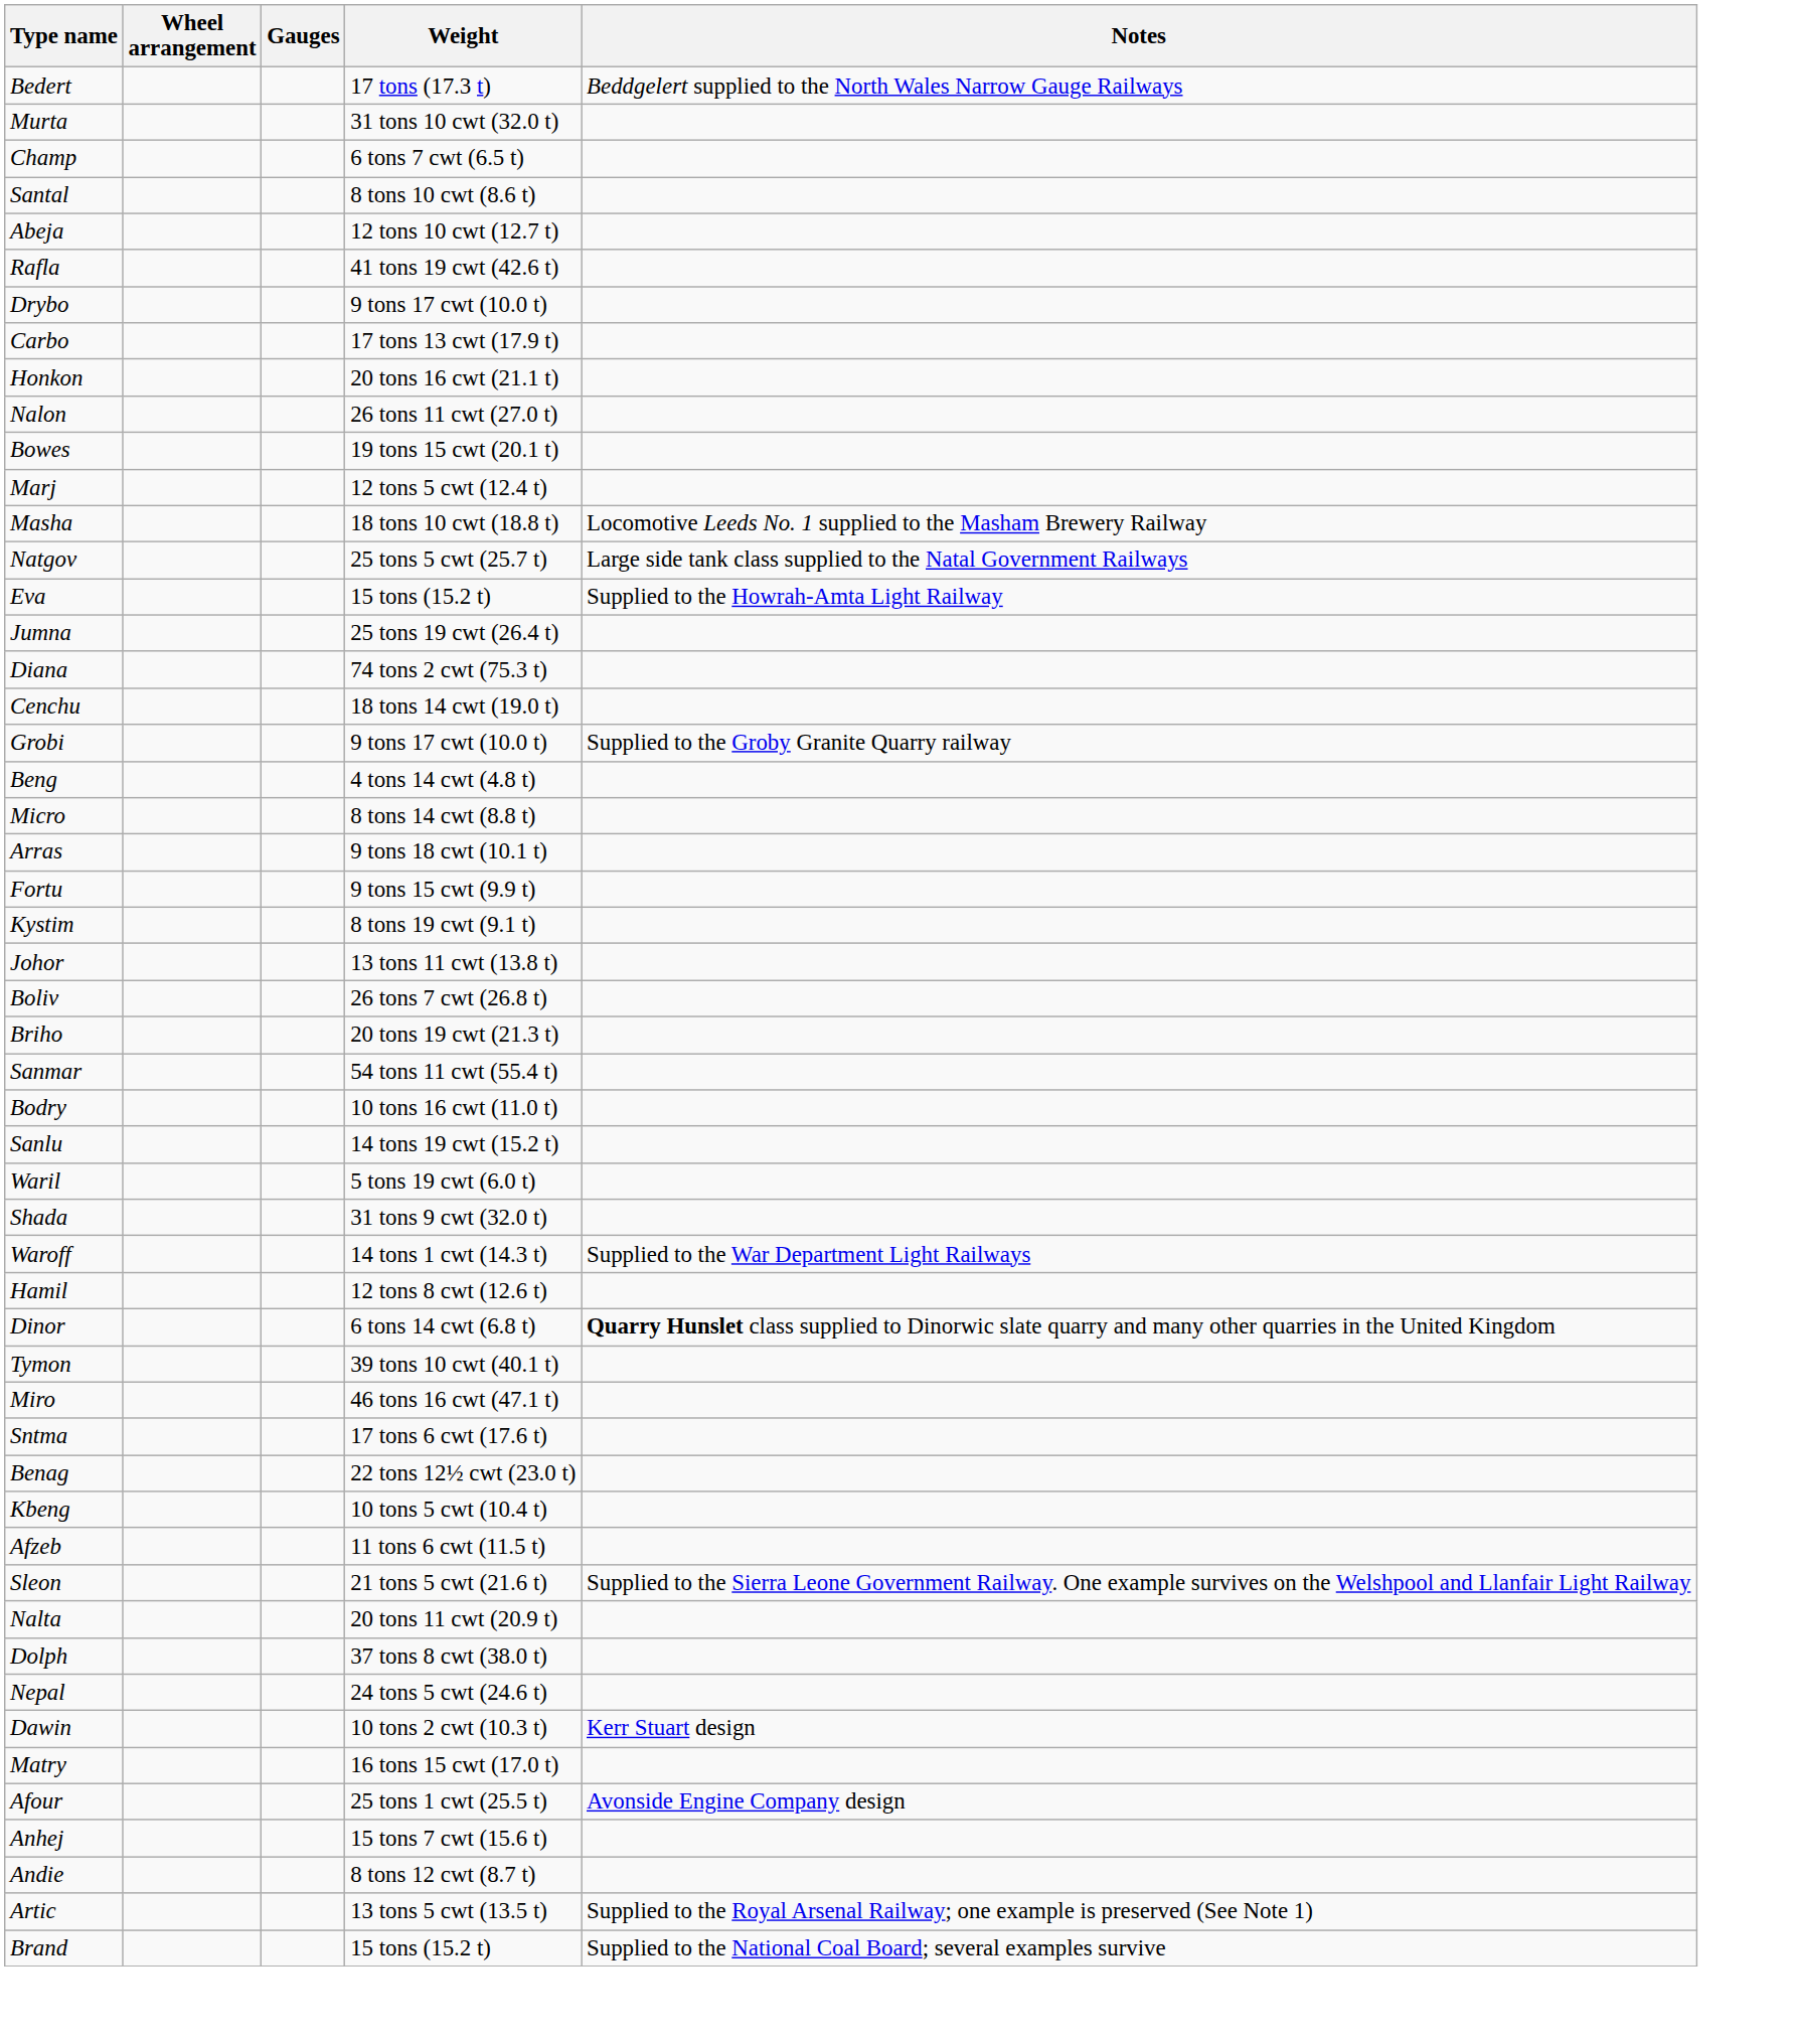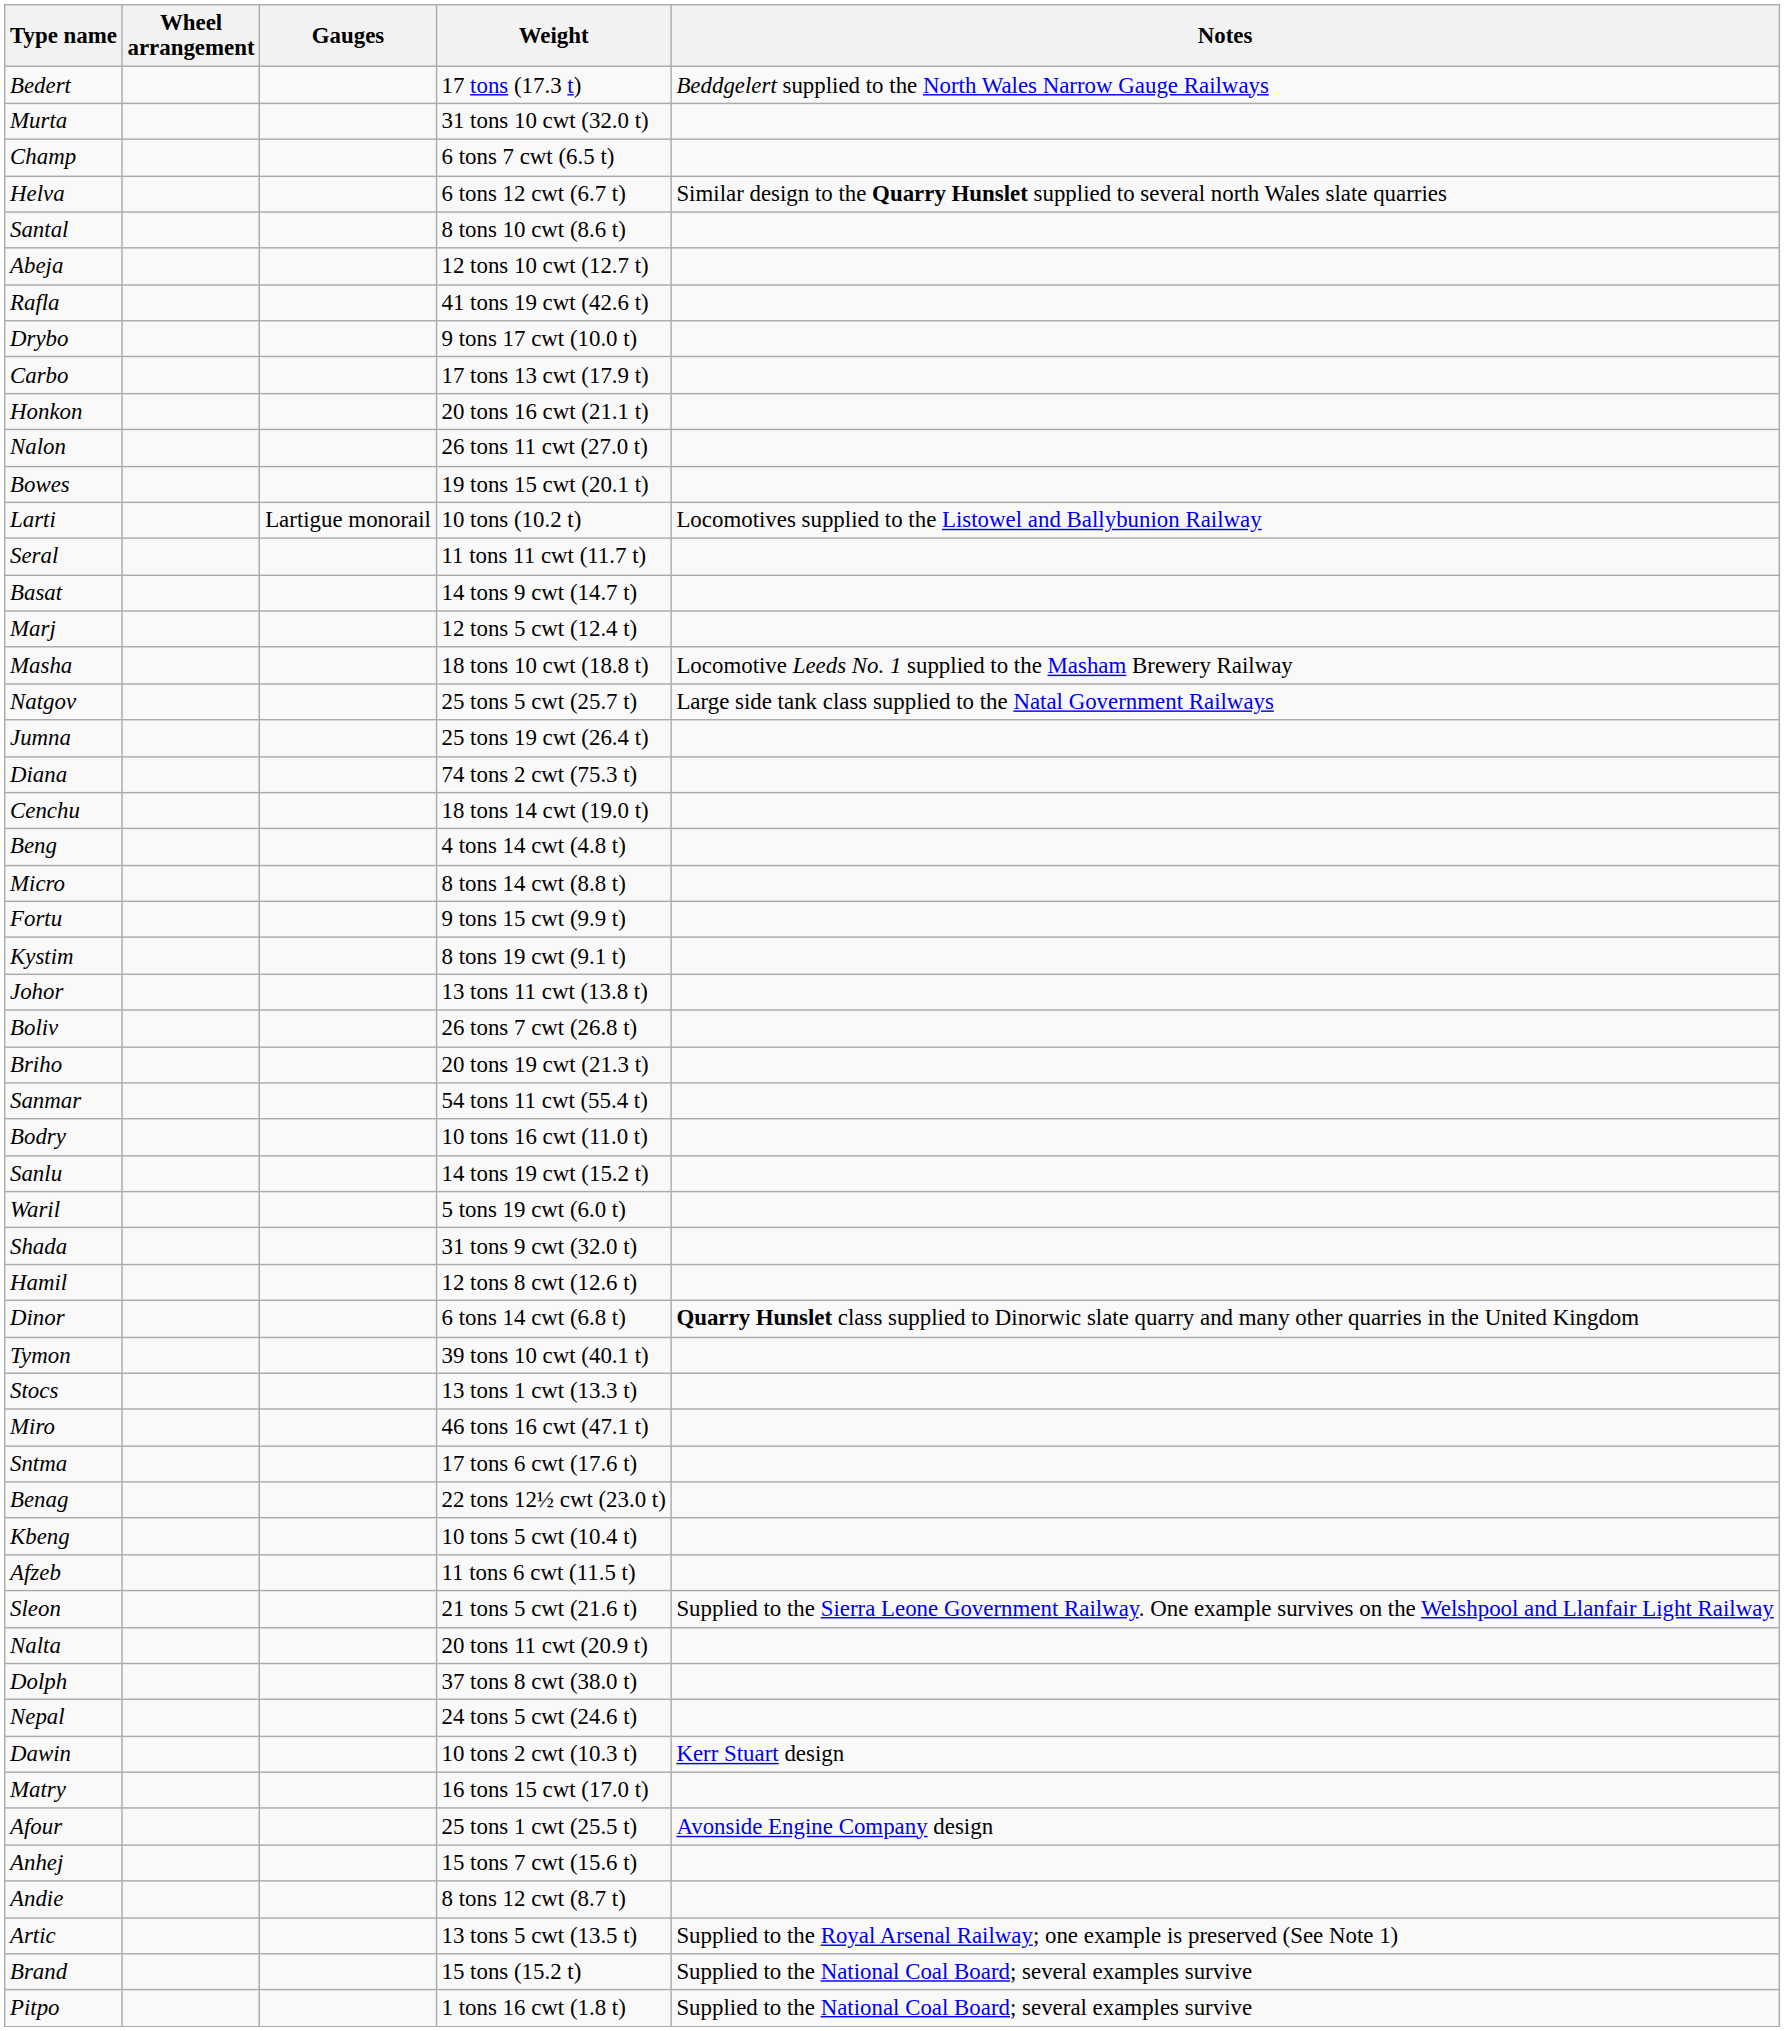+ row: Helva | 6 tons 12 cwt (6.7 t) | Similar design to the Quarry Hunslet supplied to several north Wales slate quarries
+ row: Larti | Lartigue monorail | 10 tons (10.2 t) | Locomotives supplied to the Listowel and Ballybunion Railway
+ row: Seral | 11 tons 11 cwt (11.7 t)
+ row: Basat | 14 tons 9 cwt (14.7 t)
- row: Eva | 15 tons (15.2 t) | Supplied to the Howrah-Amta Light Railway
- row: Grobi | 9 tons 17 cwt (10.0 t) | Supplied to the Groby Granite Quarry railway
- row: Arras | 9 tons 18 cwt (10.1 t)
- row: Waroff | 14 tons 1 cwt (14.3 t) | Supplied to the War Department Light Railways
+ row: Stocs | 13 tons 1 cwt (13.3 t)
+ row: Pitpo | 1 tons 16 cwt (1.8 t) | Supplied to the National Coal Board; several examples survive
